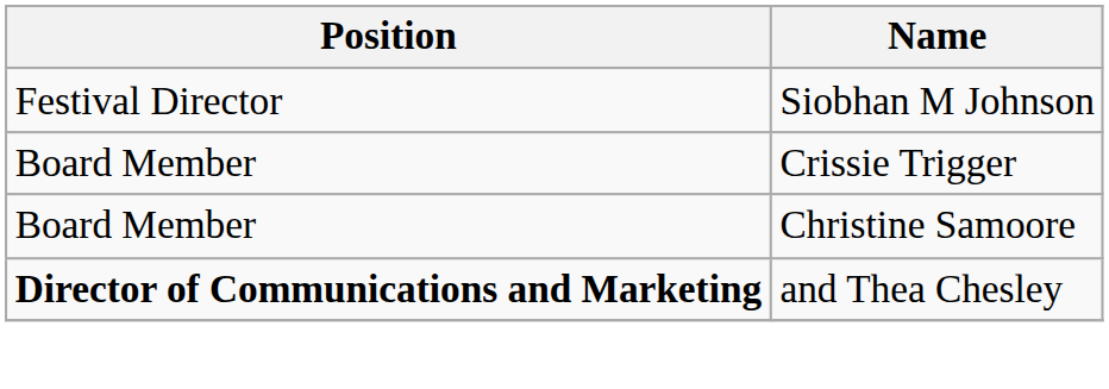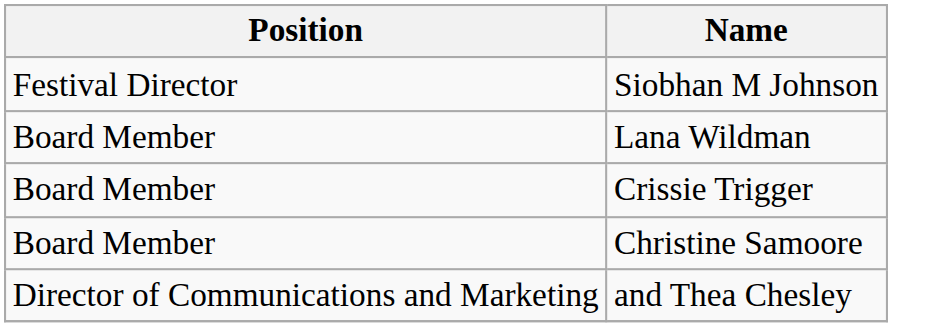+ row: Board Member | Lana Wildman
and Thea Chesley | Position: bold -> normal
